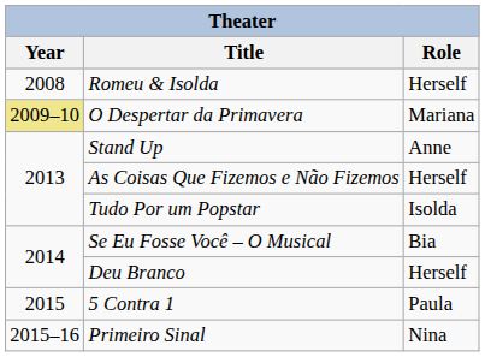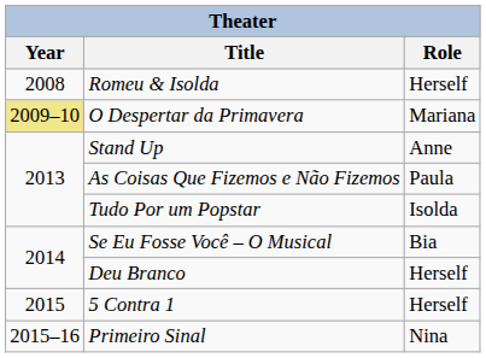As Coisas Que Fizemos e Não Fizemos | Role: Herself -> Paula
5 Contra 1 | Role: Paula -> Herself
